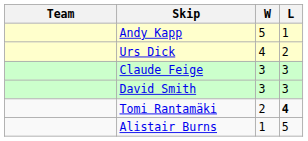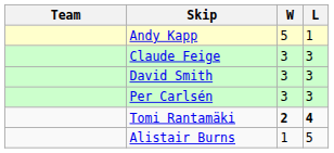- row: Urs Dick | 4 | 2
+ row: Per Carlsén | 3 | 3
Tomi Rantamäki | W: normal -> bold
